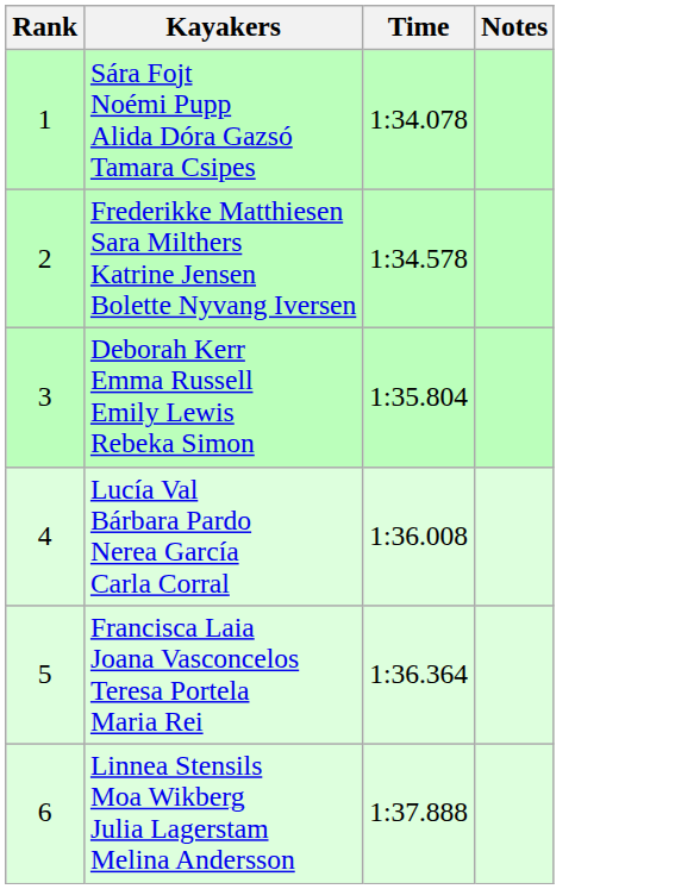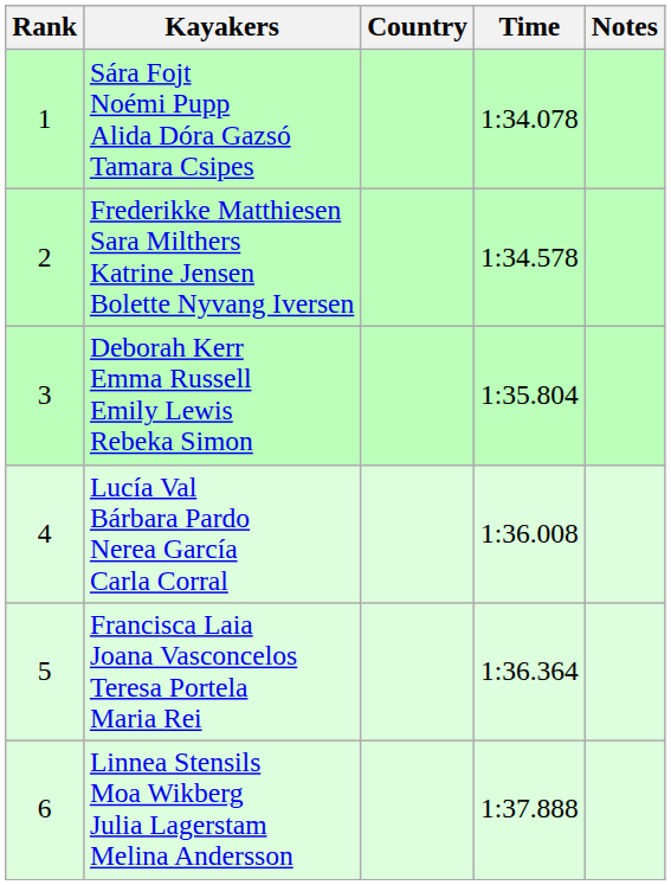+ column: Country
